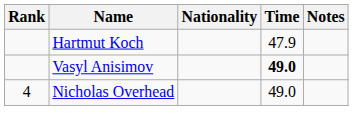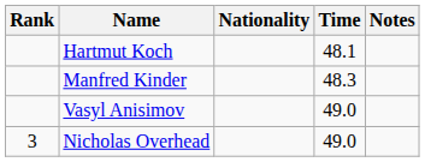Hartmut Koch | Time: 47.9 -> 48.1
+ row: Manfred Kinder | 48.3
Vasyl Anisimov | Time: bold -> normal
Nicholas Overhead | Rank: 4 -> 3
